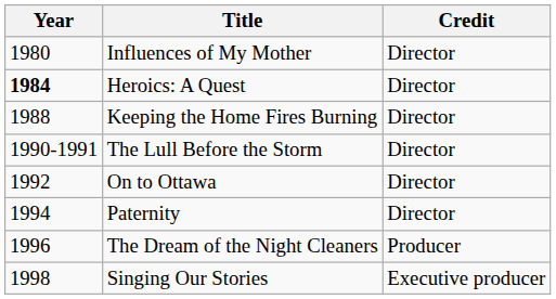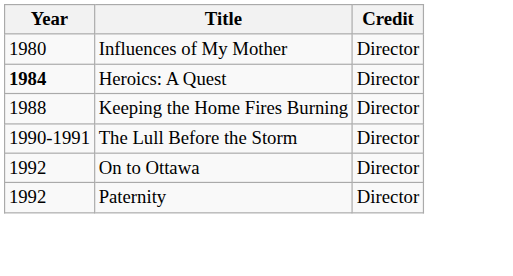Paternity | Year: 1994 -> 1992
- row: 1996 | The Dream of the Night Cleaners | Producer
- row: 1998 | Singing Our Stories | Executive producer
